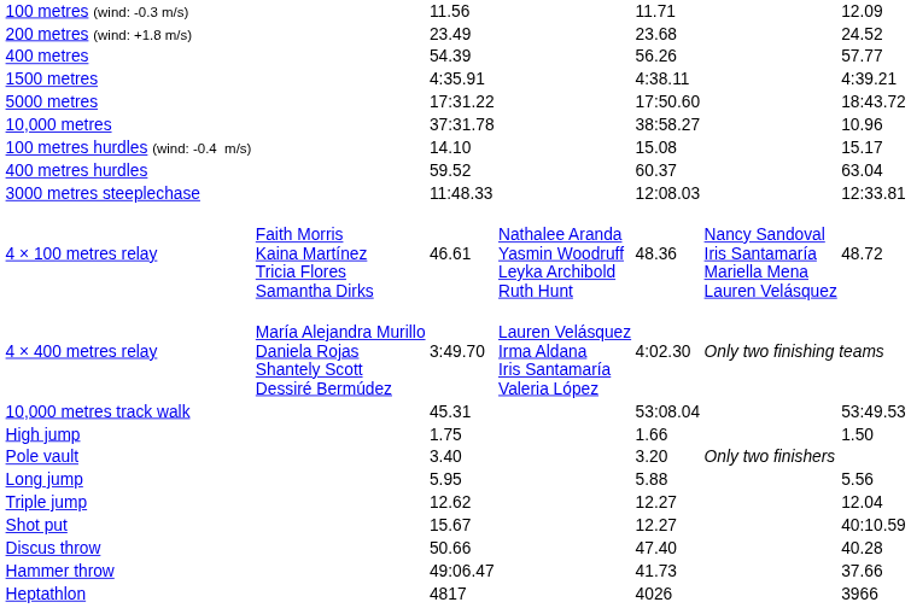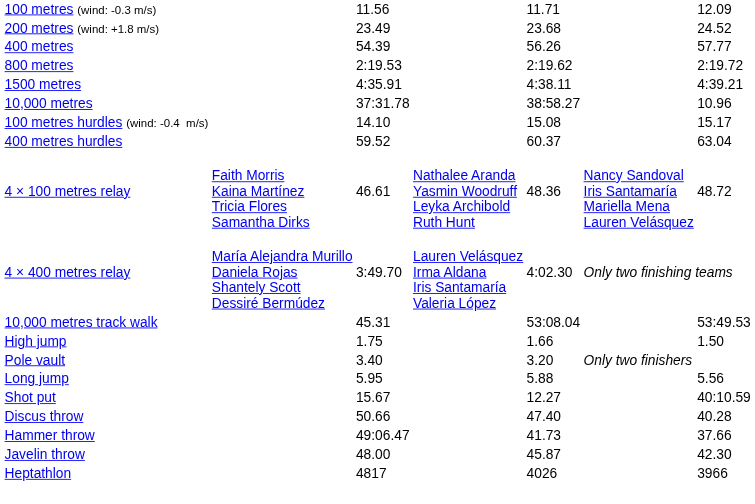+ row: 800 metres | 2:19.53 | 2:19.62 | 2:19.72
- row: 5000 metres | 17:31.22 | 17:50.60 | 18:43.72
- row: 3000 metres steeplechase | 11:48.33 | 12:08.03 | 12:33.81
- row: Triple jump | 12.62 | 12.27 | 12.04
+ row: Javelin throw | 48.00 | 45.87 | 42.30
